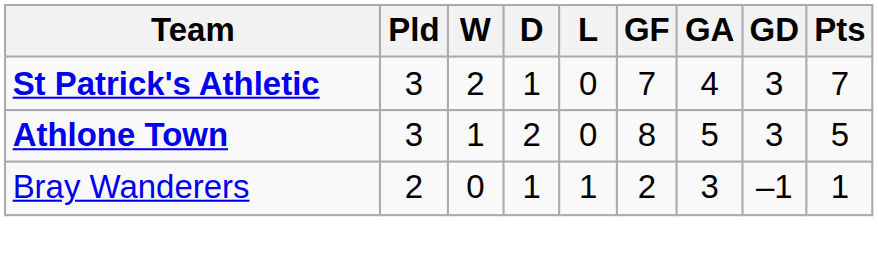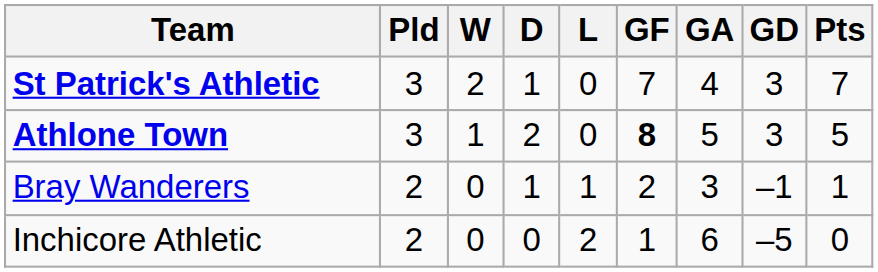Athlone Town | GF: normal -> bold
+ row: Inchicore Athletic | 2 | 0 | 0 | 2 | 1 | 6 | –5 | 0
